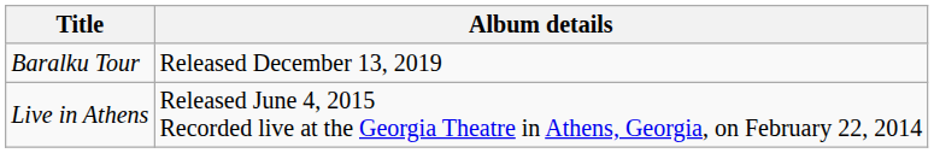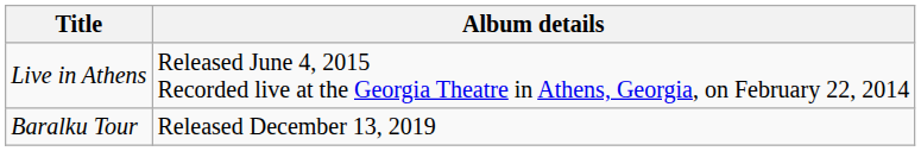rows swapped: Live in Athens <-> Baralku Tour
